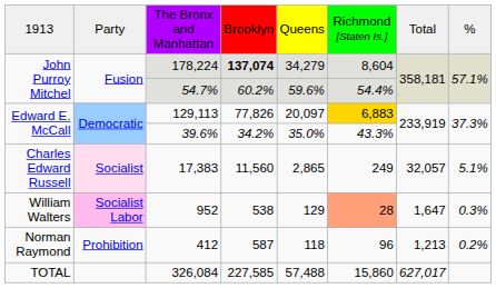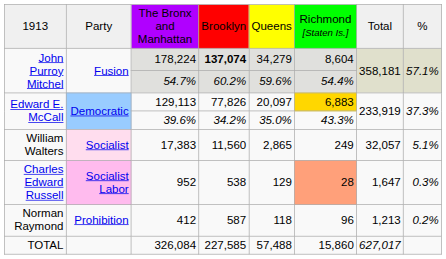17,383 | column 1: Charles Edward Russell -> William Walters
952 | column 1: William Walters -> Charles Edward Russell
